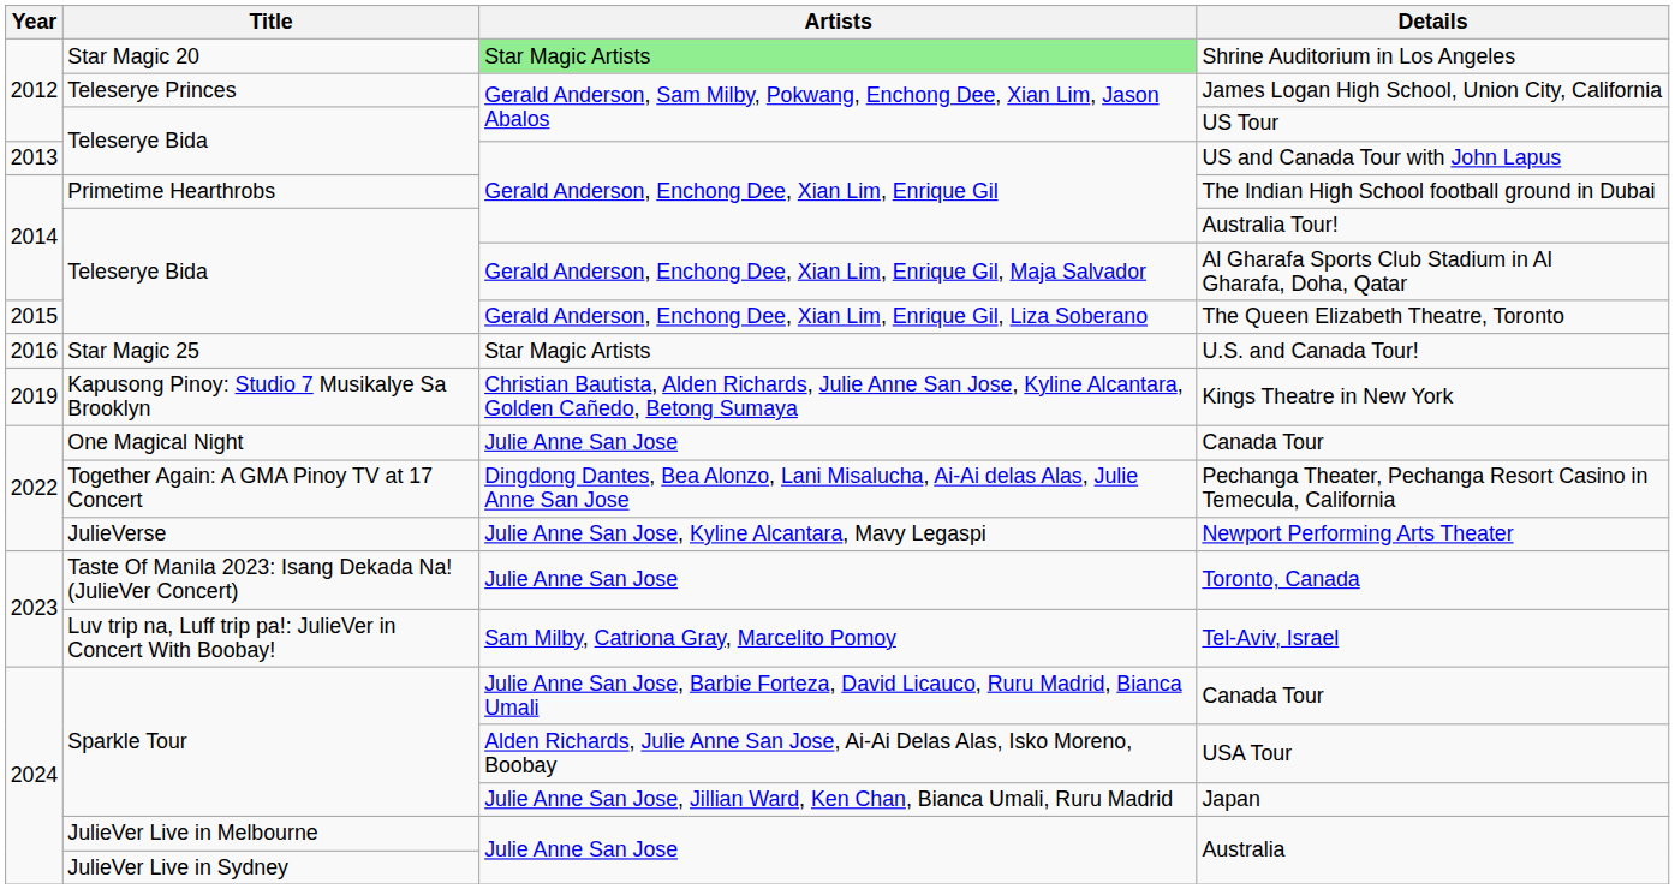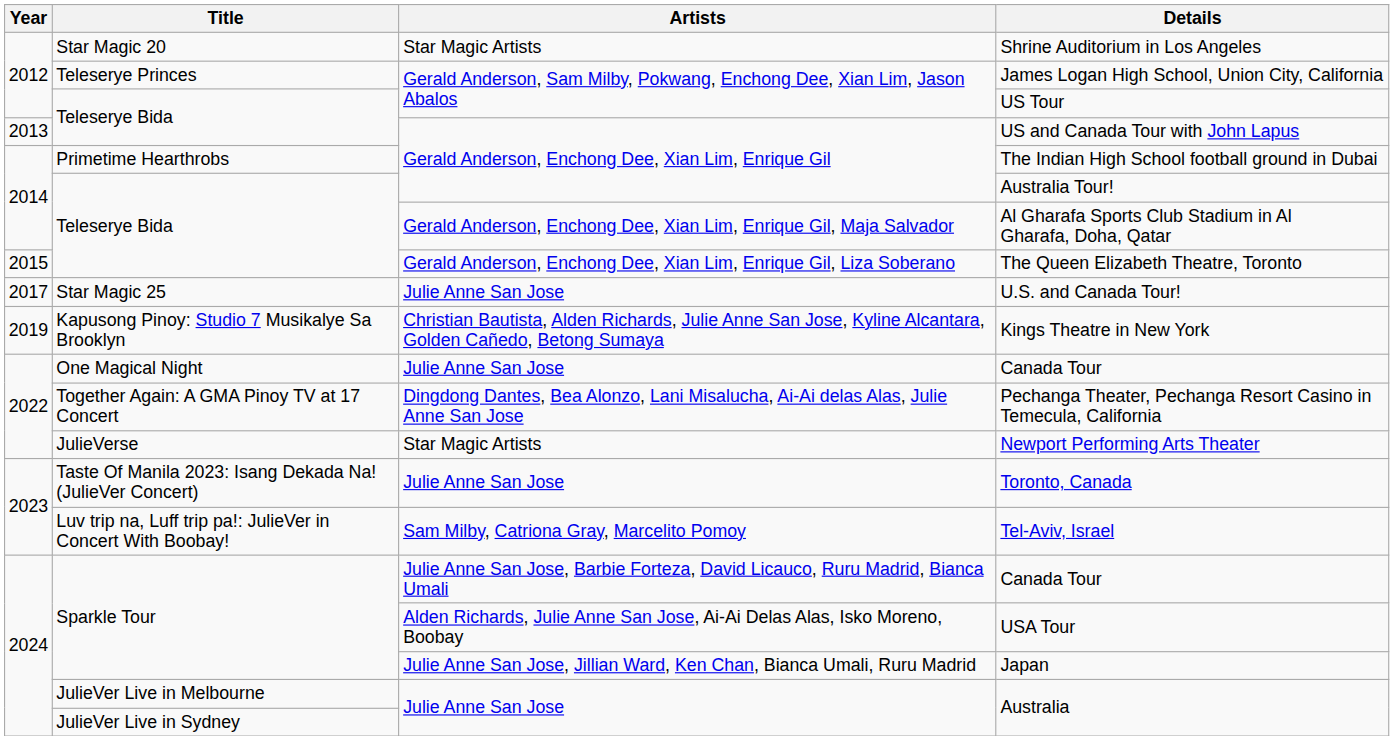Shrine Auditorium in Los Angeles | Artists: lightgreen background -> no background
U.S. and Canada Tour! | Year: 2016 -> 2017
U.S. and Canada Tour! | Artists: Star Magic Artists -> Julie Anne San Jose
Newport Performing Arts Theater | Artists: Julie Anne San Jose, Kyline Alcantara, Mavy Legaspi -> Star Magic Artists
